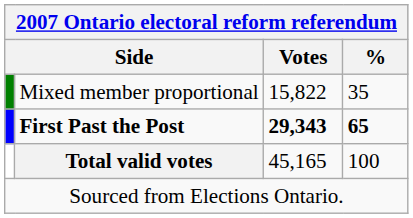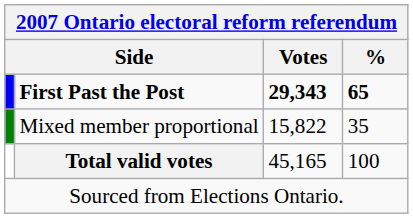rows swapped: First Past the Post <-> Mixed member proportional
